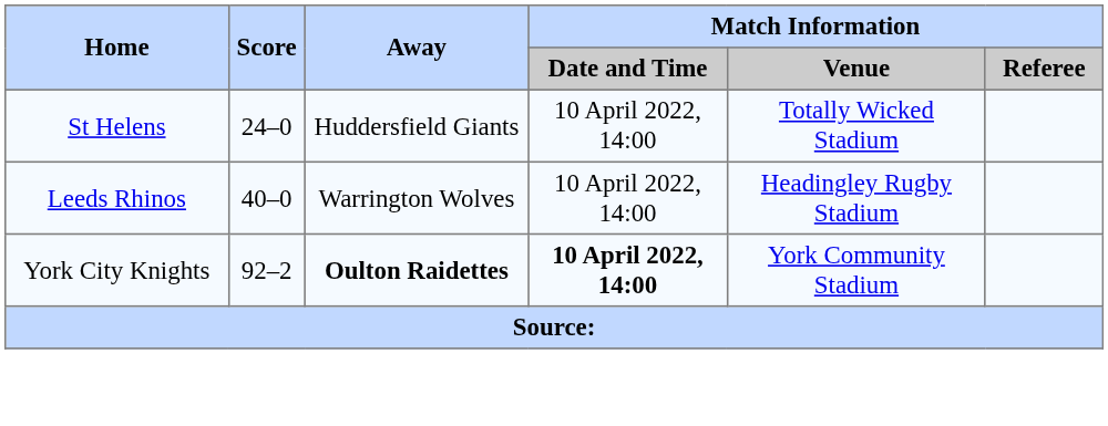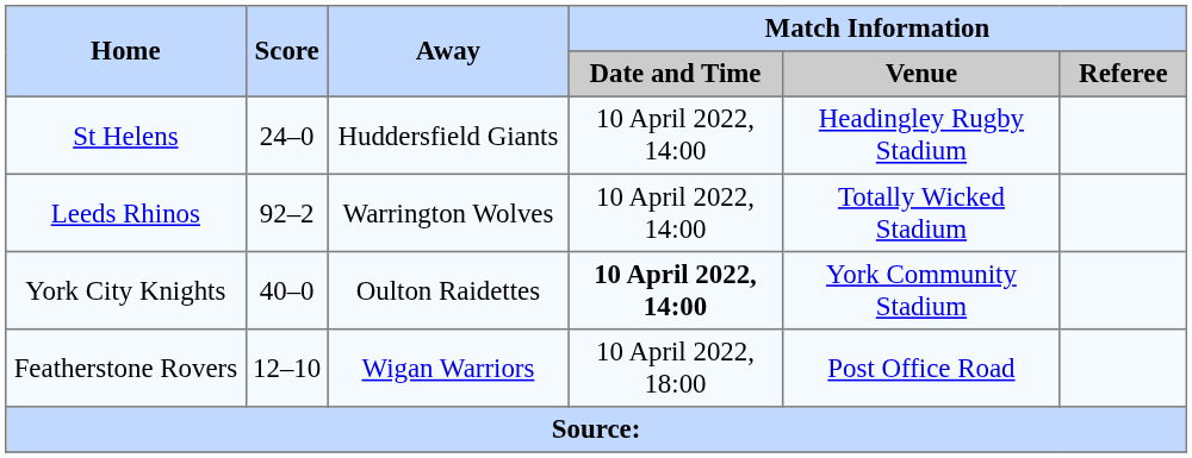St Helens | Match Information / Venue: Totally Wicked Stadium -> Headingley Rugby Stadium
Leeds Rhinos | Score: 40–0 -> 92–2
Leeds Rhinos | Match Information / Venue: Headingley Rugby Stadium -> Totally Wicked Stadium
York City Knights | Score: 92–2 -> 40–0
York City Knights | Away: bold -> normal
+ row: Featherstone Rovers | 12–10 | Wigan Warriors | 10 April 2022, 18:00 | Post Office Road
